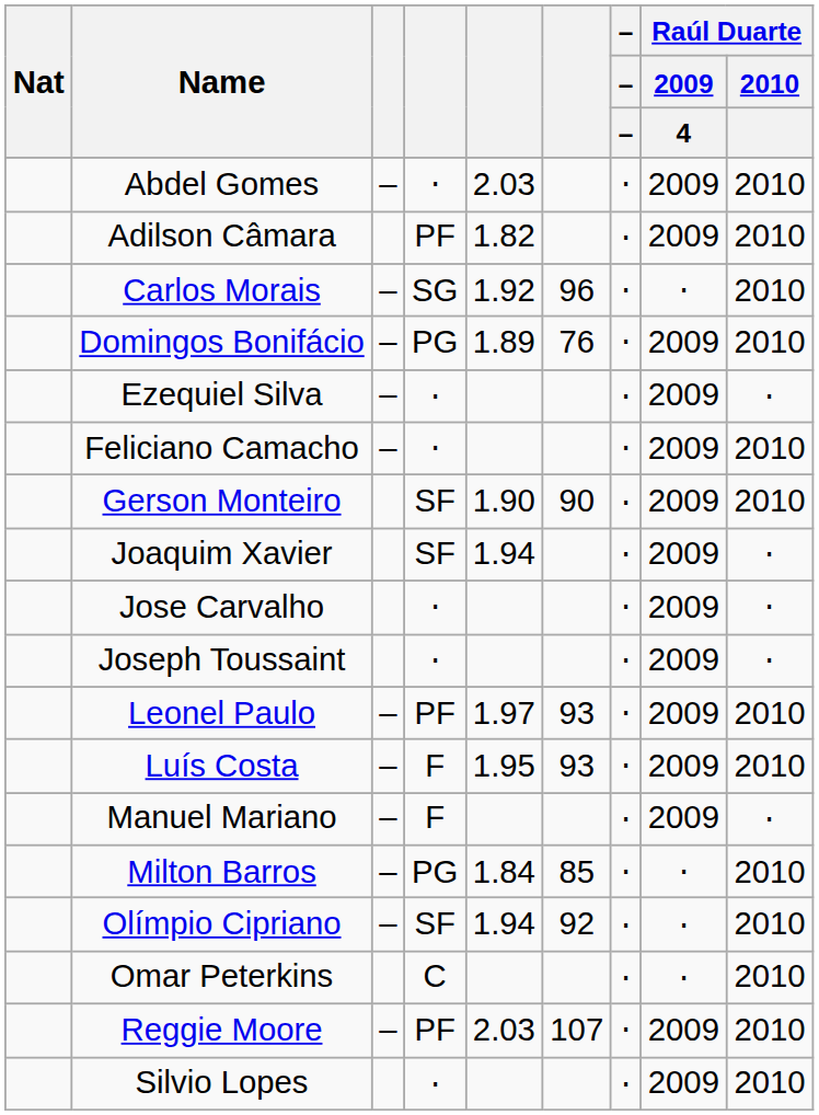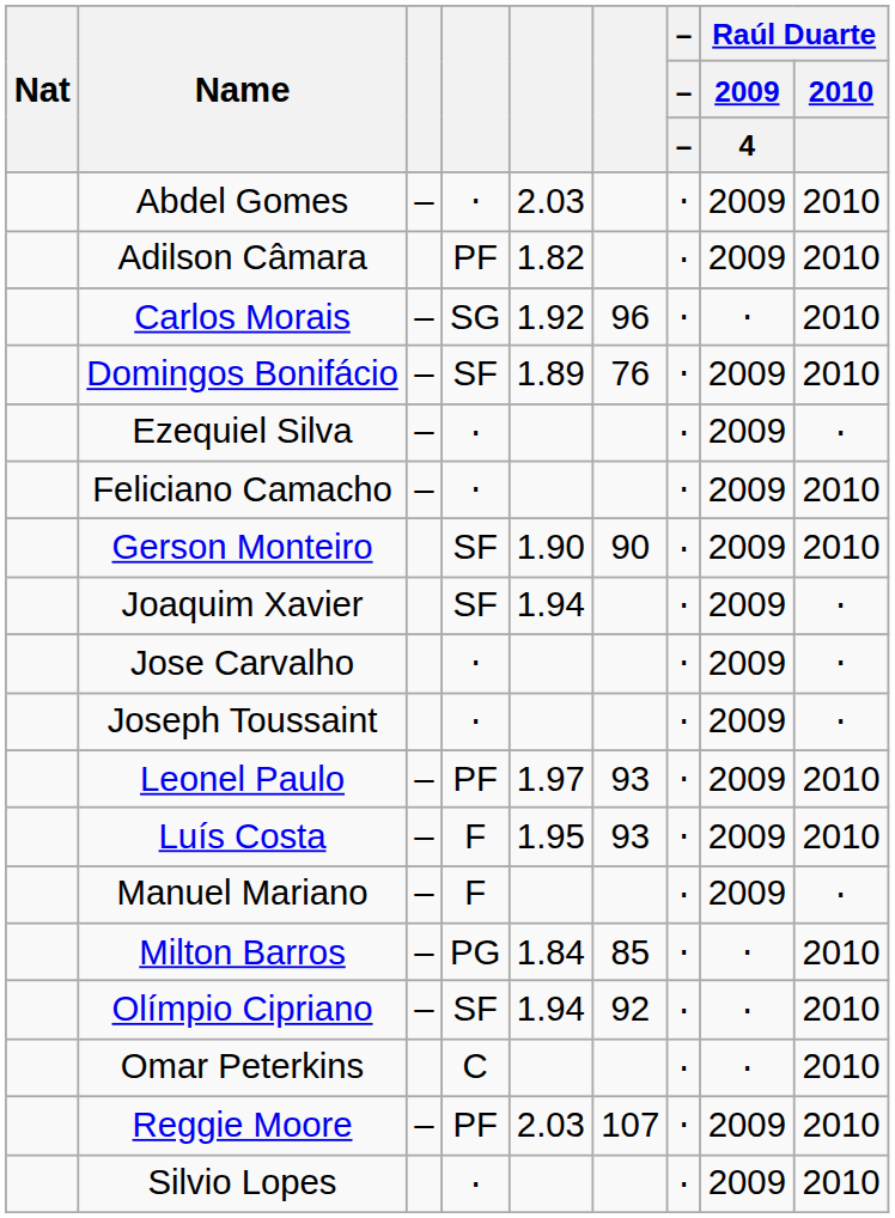Domingos Bonifácio | column 4: PG -> SF
